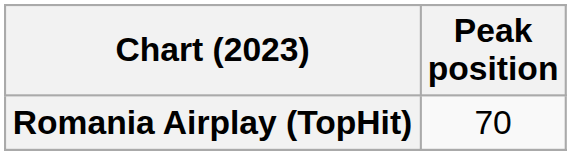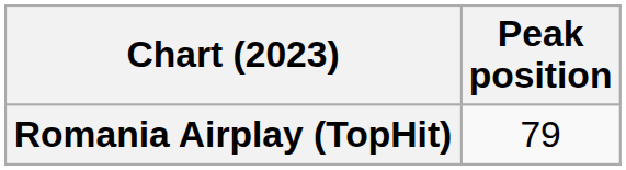Romania Airplay (TopHit) | Peak position: 70 -> 79
